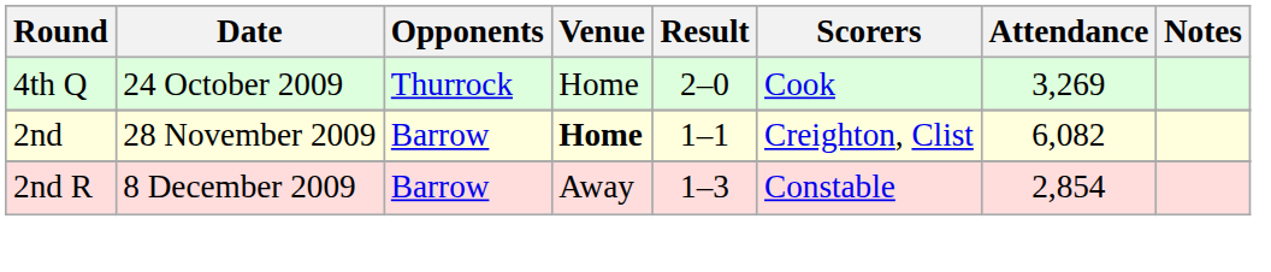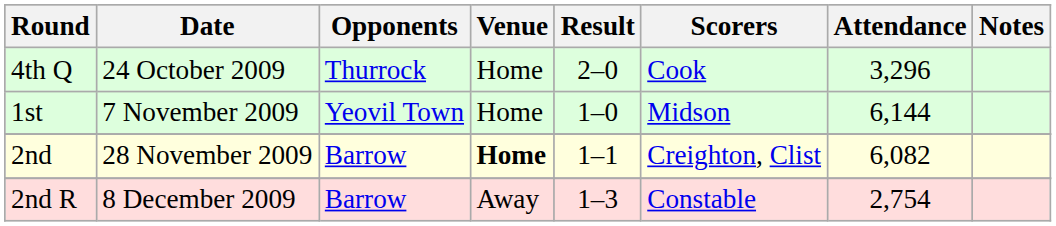4th Q | Attendance: 3,269 -> 3,296
+ row: 1st | 7 November 2009 | Yeovil Town | Home | 1–0 | Midson | 6,144
2nd R | Attendance: 2,854 -> 2,754
